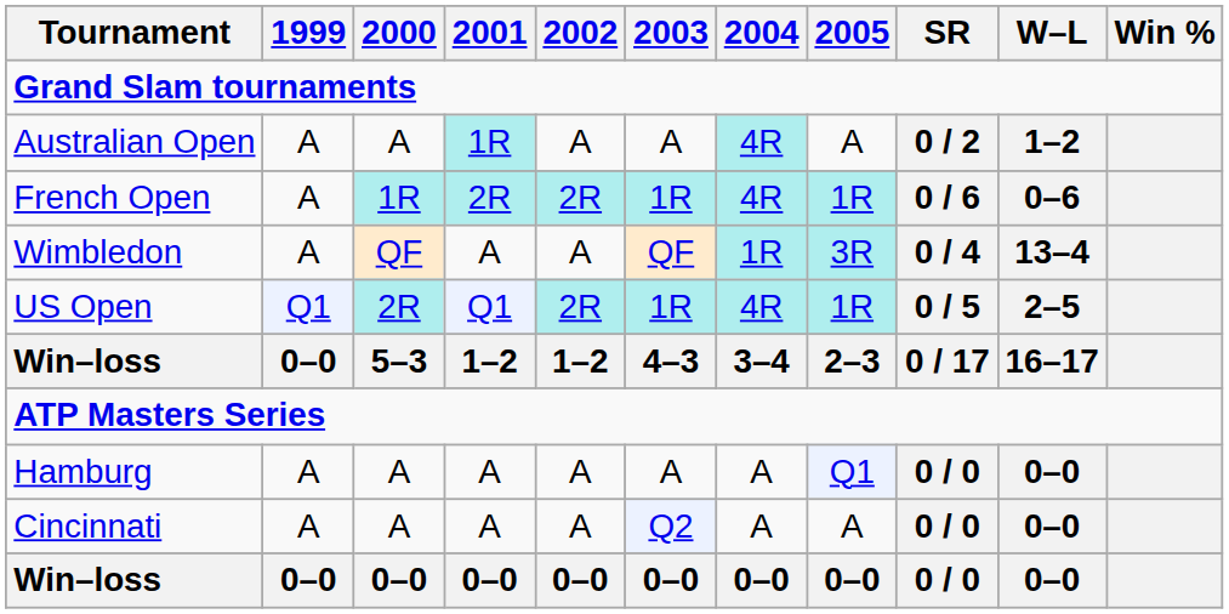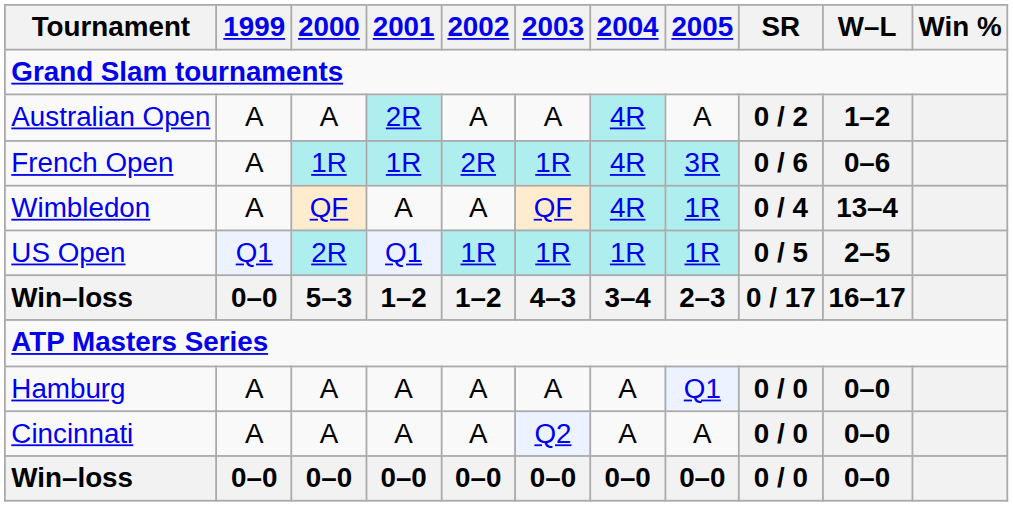Australian Open | 2001: 1R -> 2R
French Open | 2001: 2R -> 1R
French Open | 2005: 1R -> 3R
Wimbledon | 2004: 1R -> 4R
Wimbledon | 2005: 3R -> 1R
US Open | 2002: 2R -> 1R
US Open | 2004: 4R -> 1R
